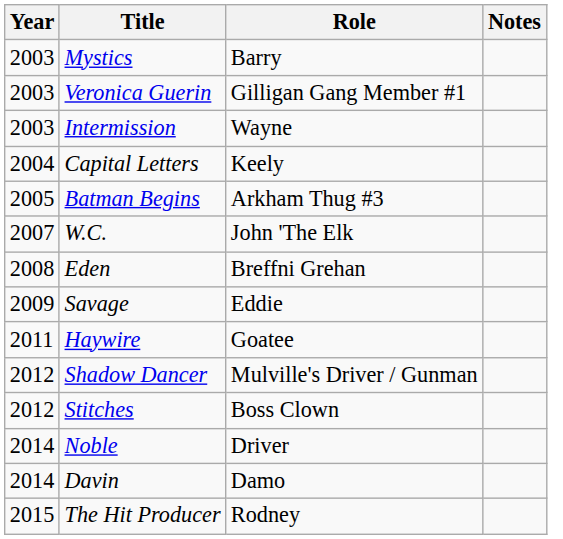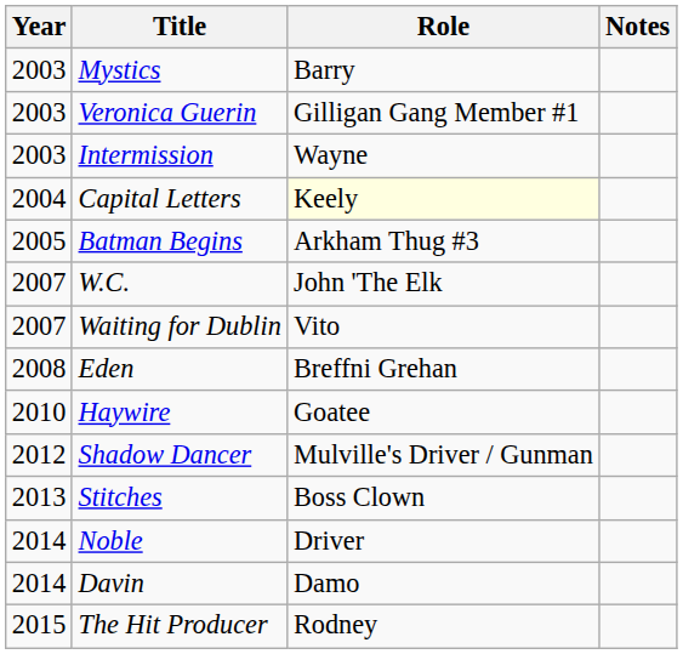Capital Letters | Role: no background -> lightyellow background
+ row: 2007 | Waiting for Dublin | Vito
- row: 2009 | Savage | Eddie
Haywire | Year: 2011 -> 2010
Stitches | Year: 2012 -> 2013
